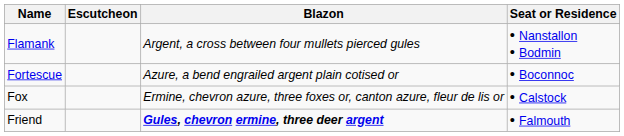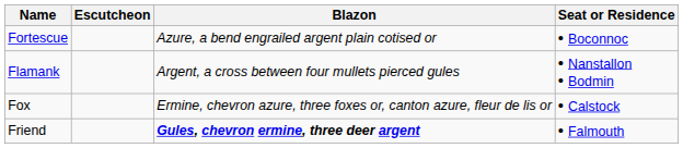rows swapped: Fortescue <-> Flamank
